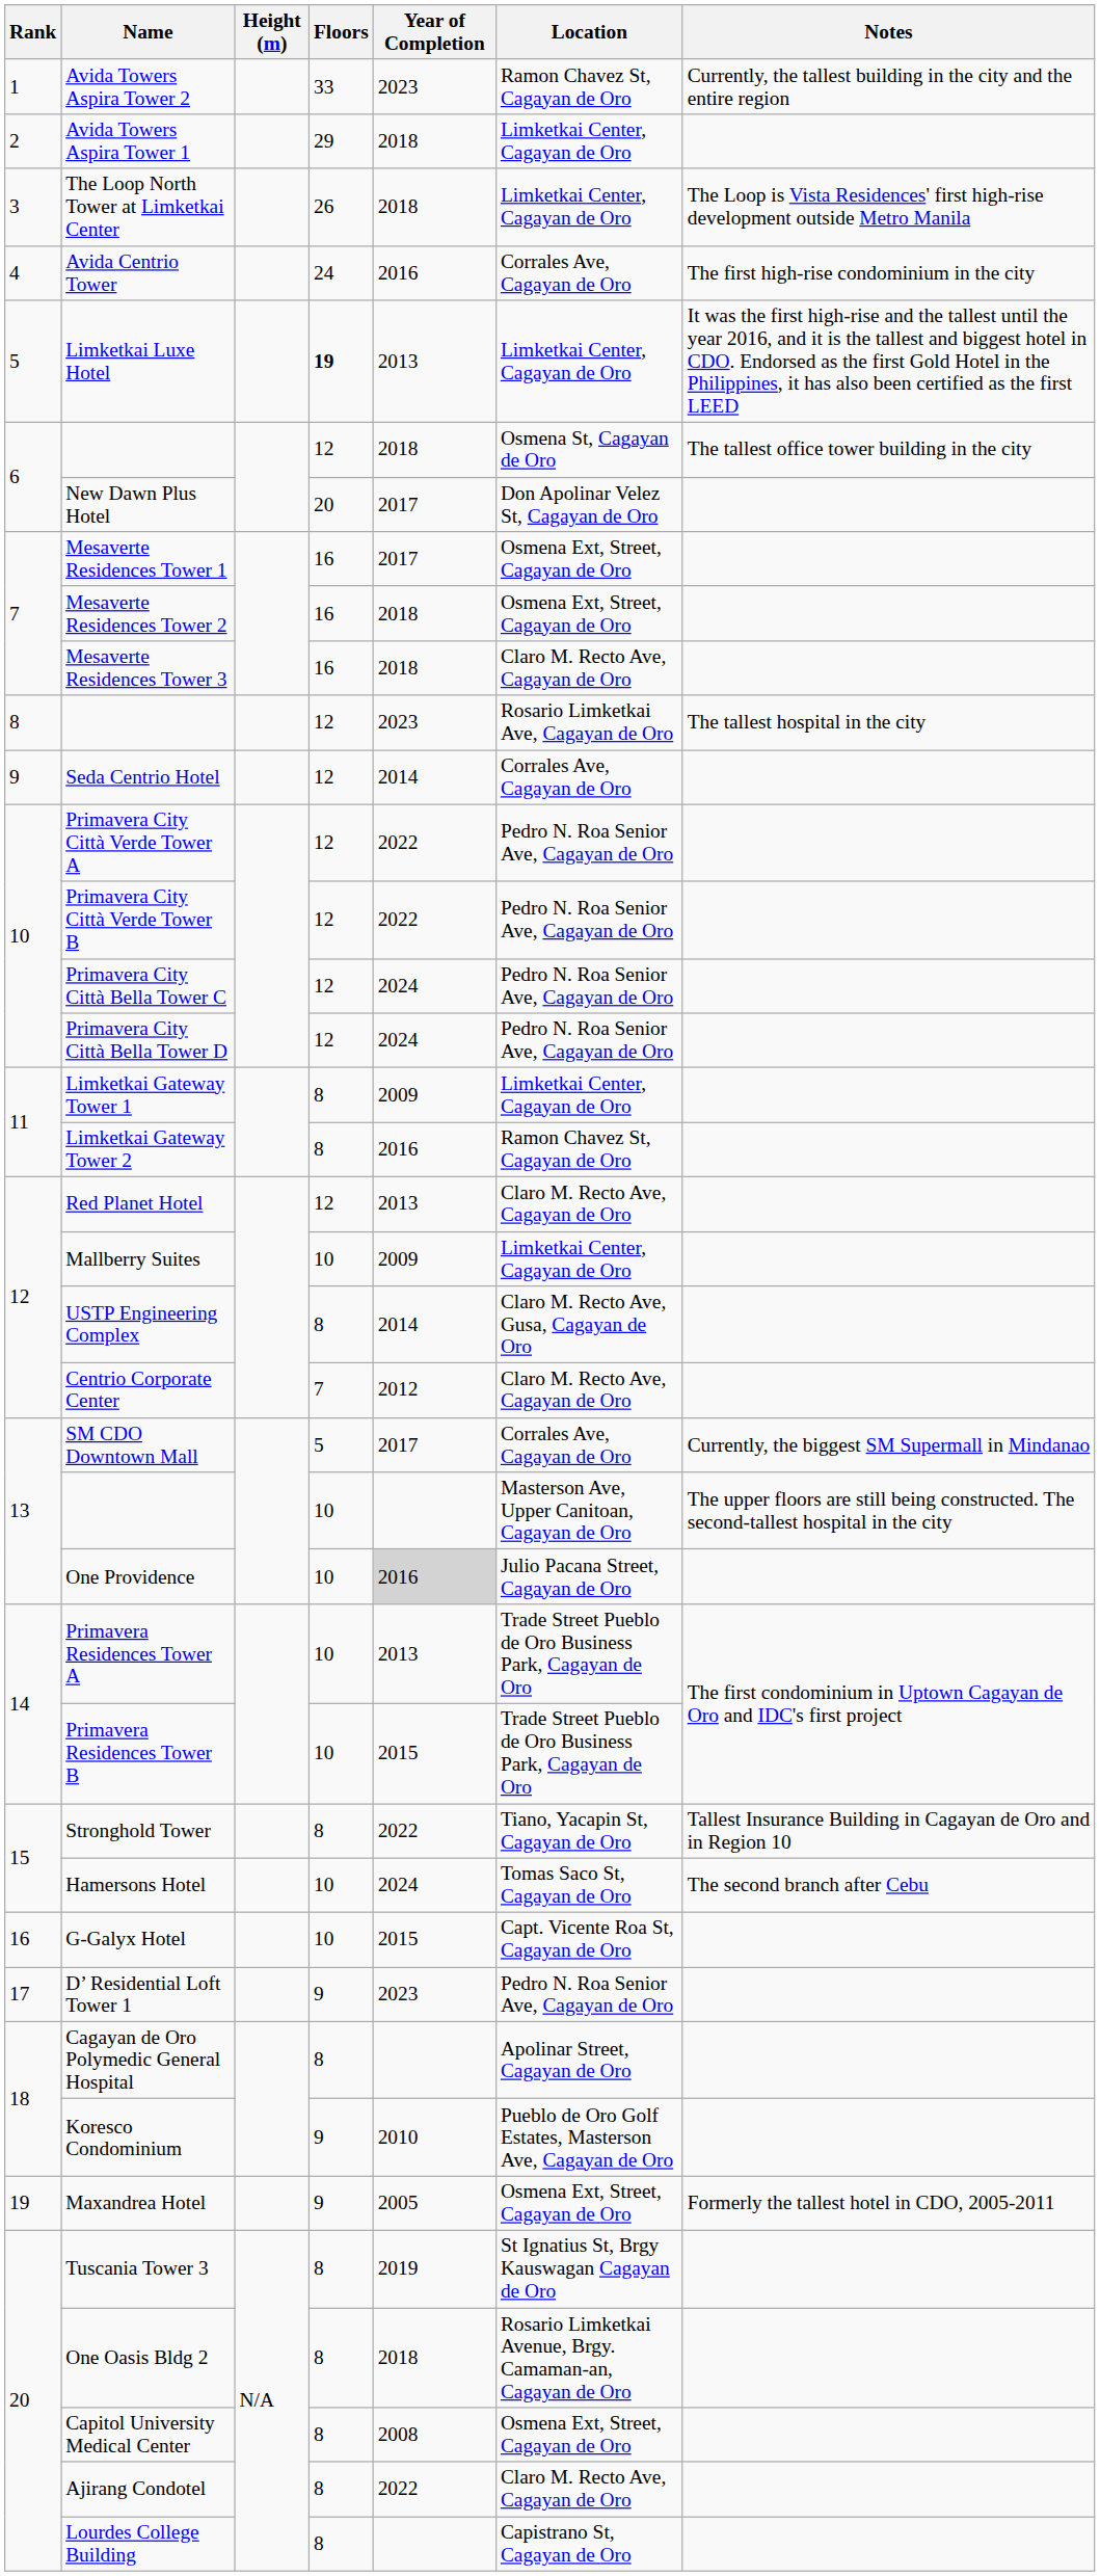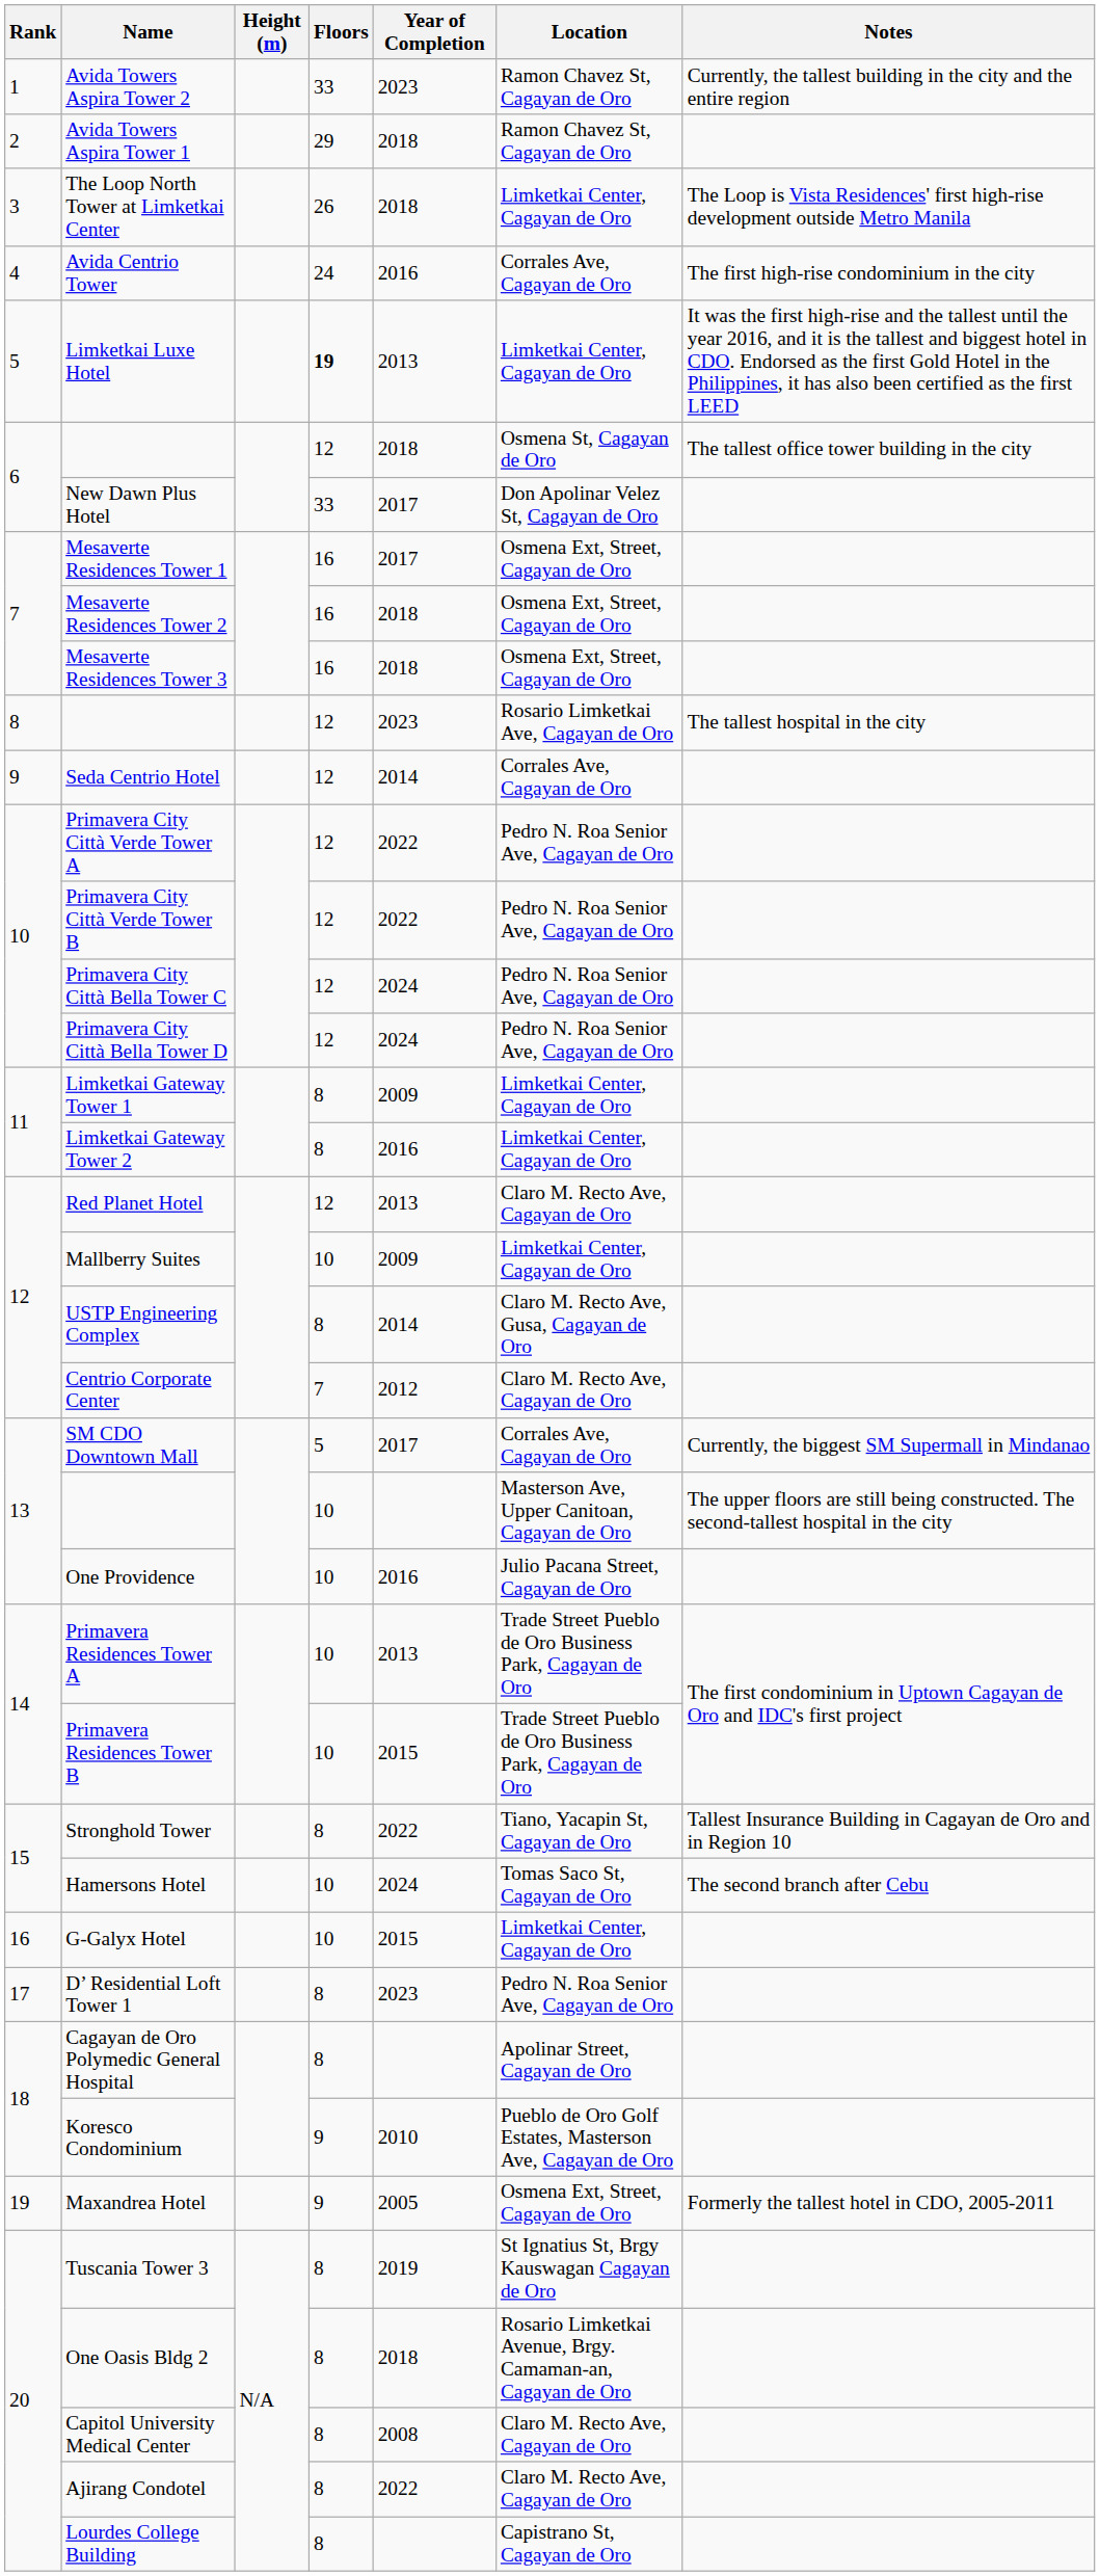Avida Towers Aspira Tower 1 | Location: Limketkai Center, Cagayan de Oro -> Ramon Chavez St, Cagayan de Oro
New Dawn Plus Hotel | Floors: 20 -> 33
Mesaverte Residences Tower 3 | Location: Claro M. Recto Ave, Cagayan de Oro -> Osmena Ext, Street, Cagayan de Oro
Limketkai Gateway Tower 2 | Location: Ramon Chavez St, Cagayan de Oro -> Limketkai Center, Cagayan de Oro
One Providence | Year of Completion: lightgrey background -> no background
G-Galyx Hotel | Location: Capt. Vicente Roa St, Cagayan de Oro -> Limketkai Center, Cagayan de Oro
D’ Residential Loft Tower 1 | Floors: 9 -> 8
Capitol University Medical Center | Location: Osmena Ext, Street, Cagayan de Oro -> Claro M. Recto Ave, Cagayan de Oro
